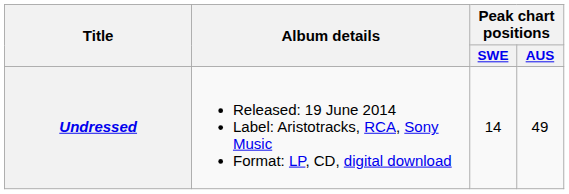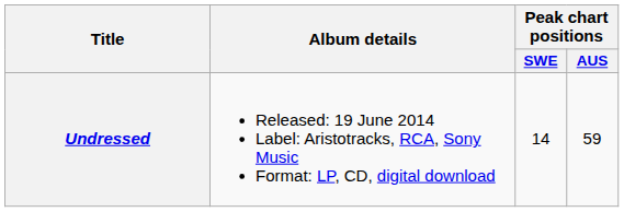Undressed | Peak chart positions / AUS: 49 -> 59
